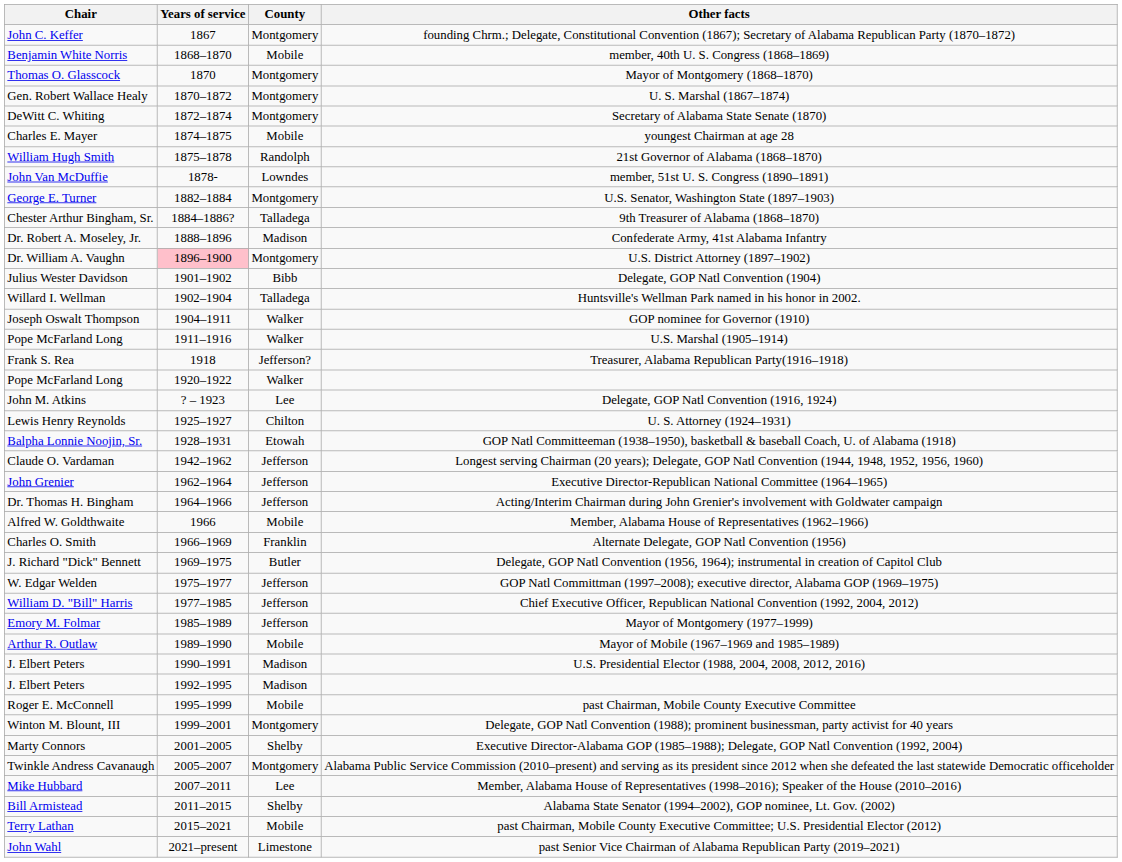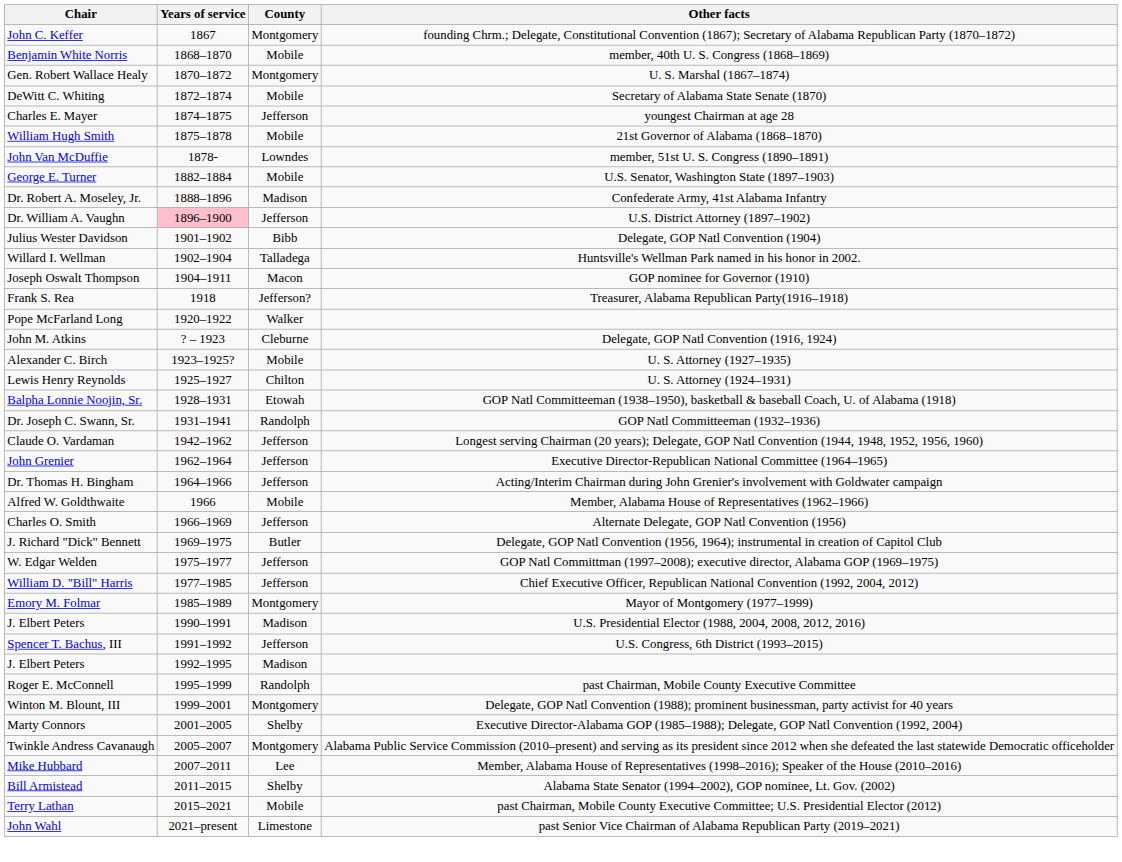- row: Thomas O. Glasscock | 1870 | Montgomery | Mayor of Montgomery (1868–1870)
Secretary of Alabama State Senate (1870) | County: Montgomery -> Mobile
youngest Chairman at age 28 | County: Mobile -> Jefferson
21st Governor of Alabama (1868–1870) | County: Randolph -> Mobile
U.S. Senator, Washington State (1897–1903) | County: Montgomery -> Mobile
- row: Chester Arthur Bingham, Sr. | 1884–1886? | Talladega | 9th Treasurer of Alabama (1868–1870)
U.S. District Attorney (1897–1902) | County: Montgomery -> Jefferson
GOP nominee for Governor (1910) | County: Walker -> Macon
- row: Pope McFarland Long | 1911–1916 | Walker | U.S. Marshal (1905–1914)
Delegate, GOP Natl Convention (1916, 1924) | County: Lee -> Cleburne
+ row: Alexander C. Birch | 1923–1925? | Mobile | U. S. Attorney (1927–1935)
+ row: Dr. Joseph C. Swann, Sr. | 1931–1941 | Randolph | GOP Natl Committeeman (1932–1936)
Alternate Delegate, GOP Natl Convention (1956) | County: Franklin -> Jefferson
Mayor of Montgomery (1977–1999) | County: Jefferson -> Montgomery
- row: Arthur R. Outlaw | 1989–1990 | Mobile | Mayor of Mobile (1967–1969 and 1985–1989)
+ row: Spencer T. Bachus, III | 1991–1992 | Jefferson | U.S. Congress, 6th District (1993–2015)
past Chairman, Mobile County Executive Committee | County: Mobile -> Randolph
